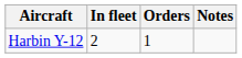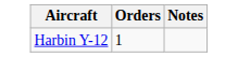- column: In fleet | 2
